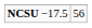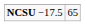NCSU −17.5 | column 2: 56 -> 65
